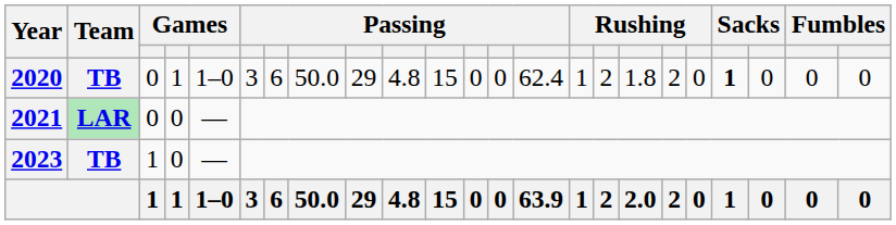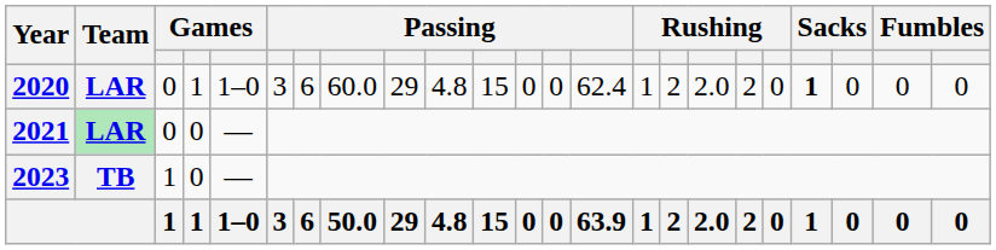2020 | Team: TB -> LAR
2020 | column 8: 50.0 -> 60.0
2020 | column 17: 1.8 -> 2.0
